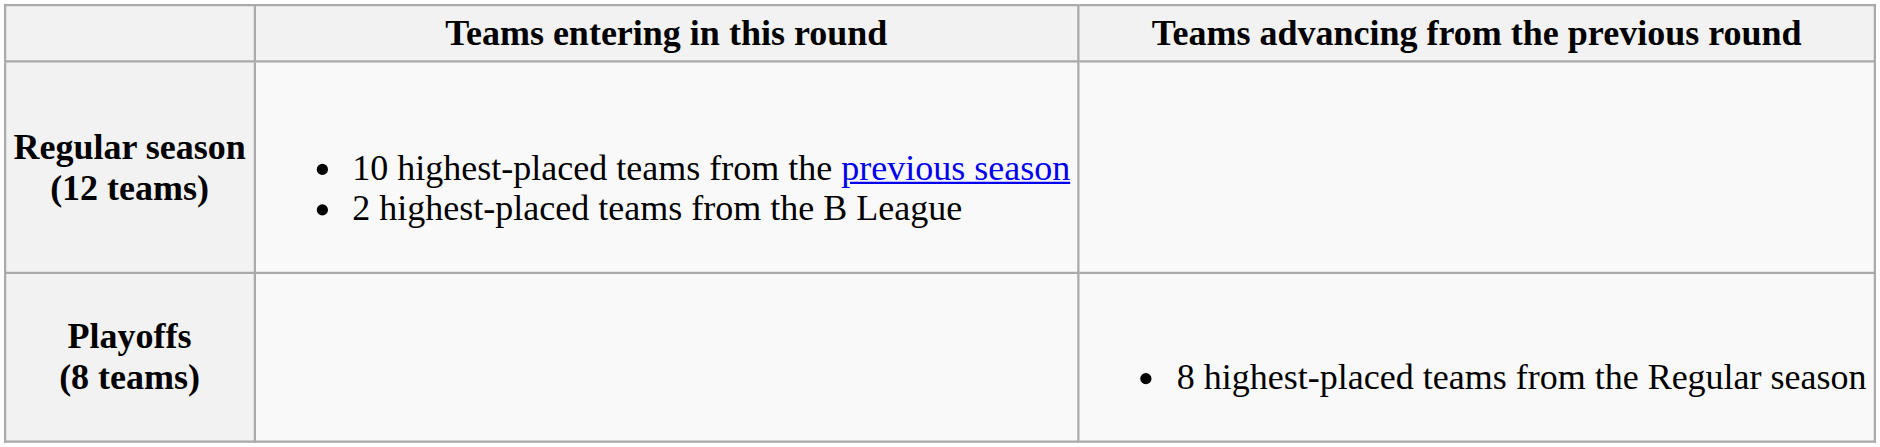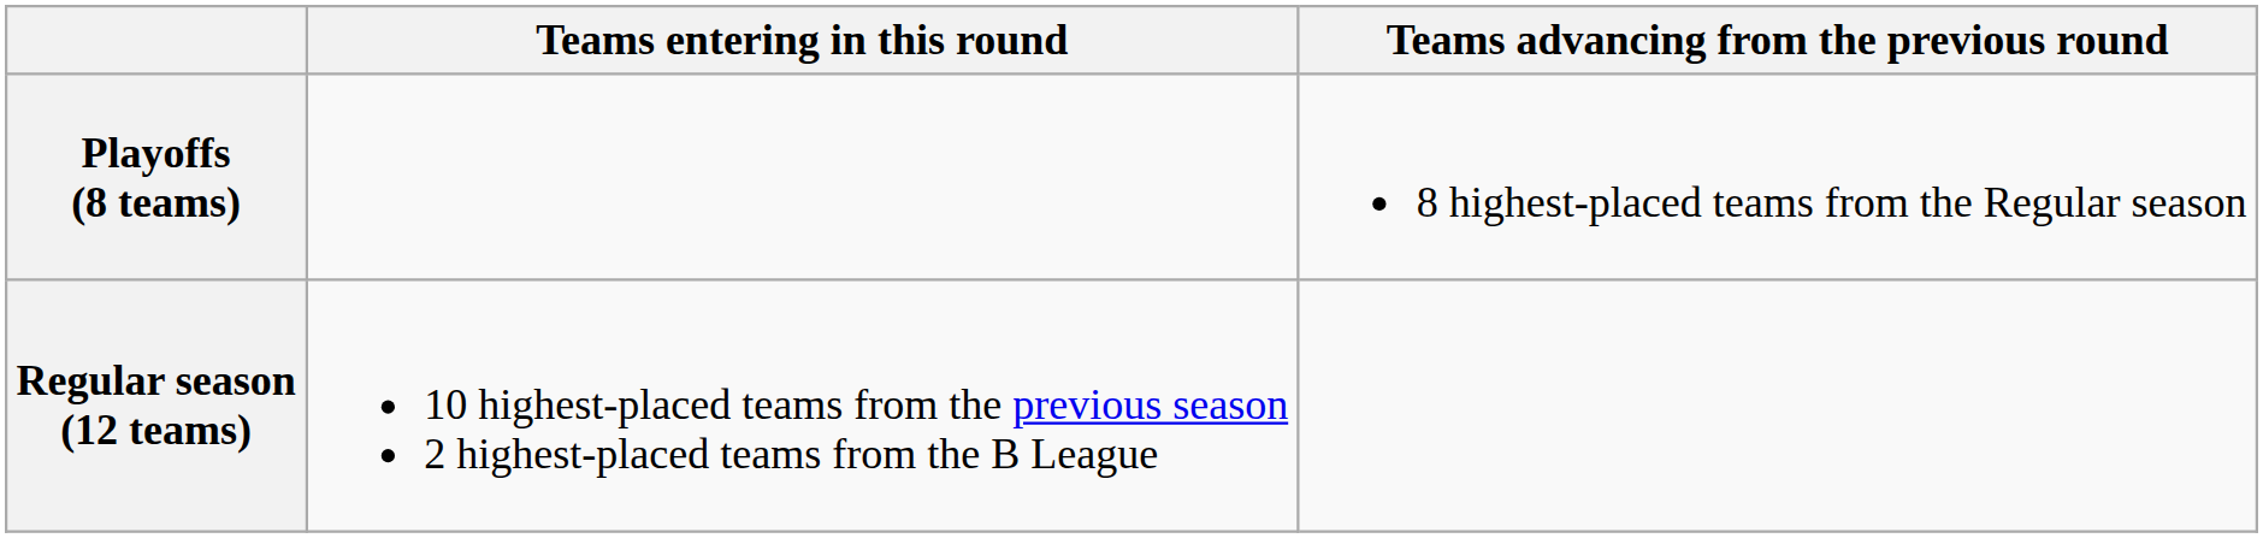rows swapped: Regular season (12 teams) <-> Playoffs (8 teams)
